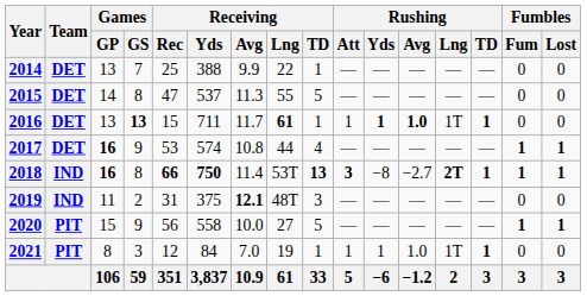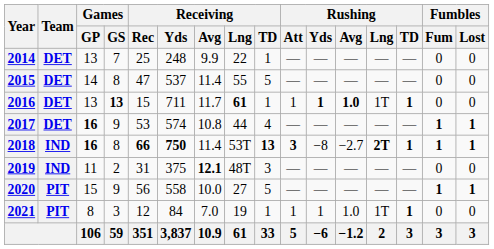2014 | Receiving / Yds: 388 -> 248
2015 | Receiving / Avg: 11.3 -> 11.4
